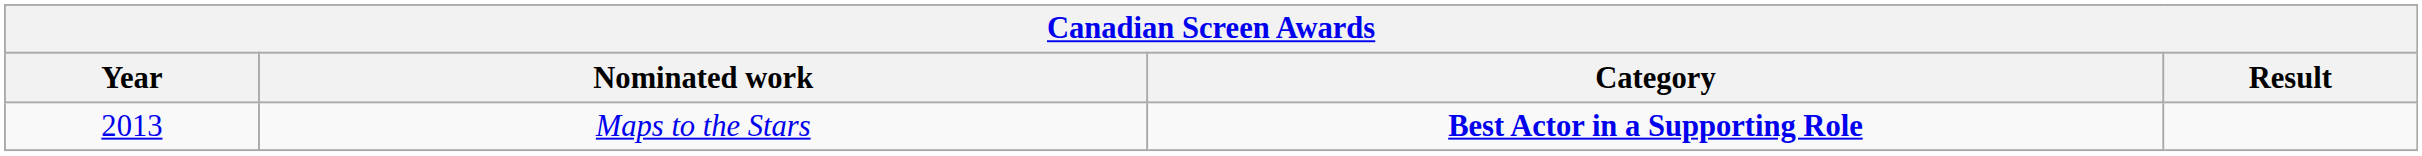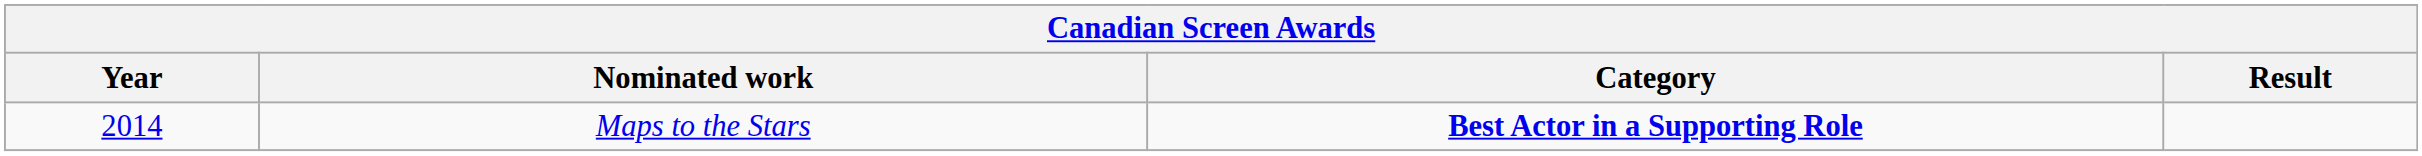Maps to the Stars | Year: 2013 -> 2014
